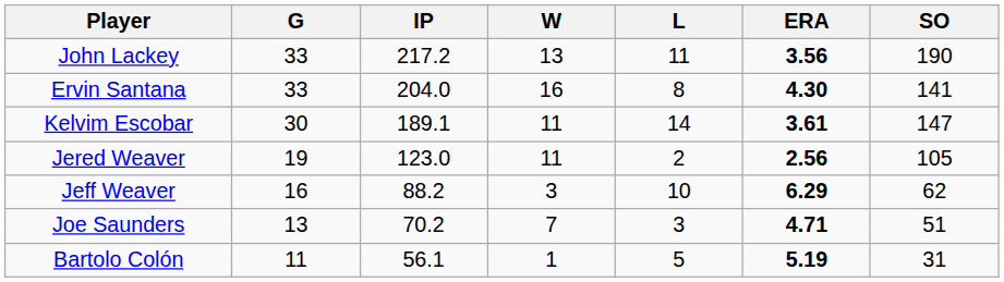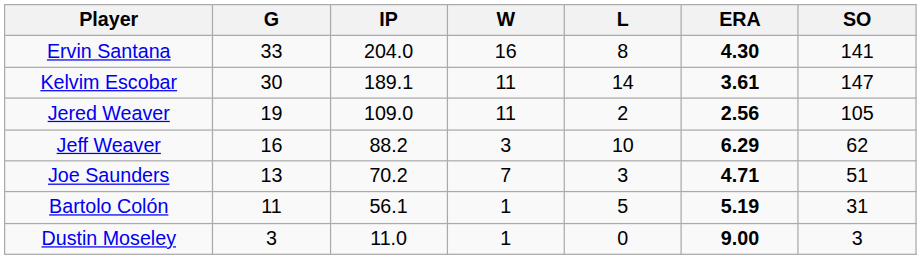- row: John Lackey | 33 | 217.2 | 13 | 11 | 3.56 | 190
Jered Weaver | IP: 123.0 -> 109.0
+ row: Dustin Moseley | 3 | 11.0 | 1 | 0 | 9.00 | 3
